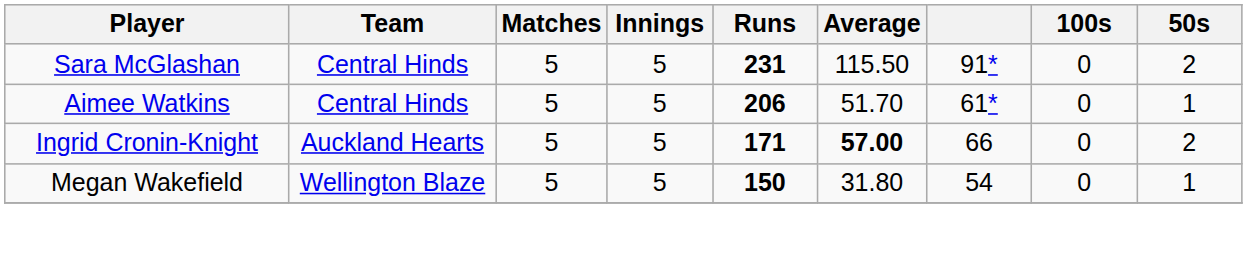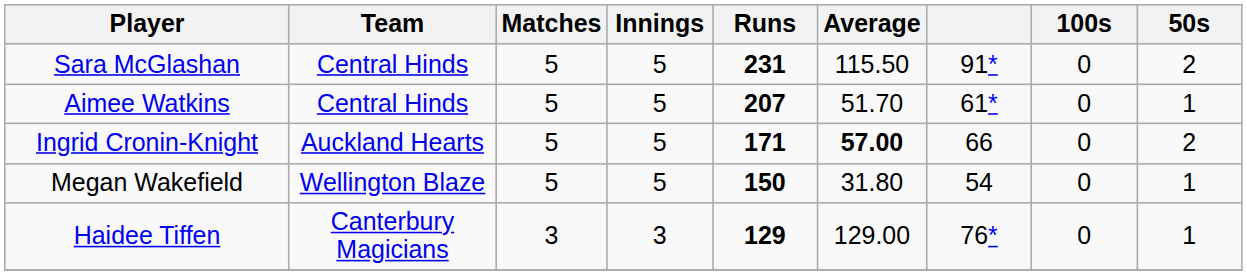Aimee Watkins | Runs: 206 -> 207
+ row: Haidee Tiffen | Canterbury Magicians | 3 | 3 | 129 | 129.00 | 76* | 0 | 1
